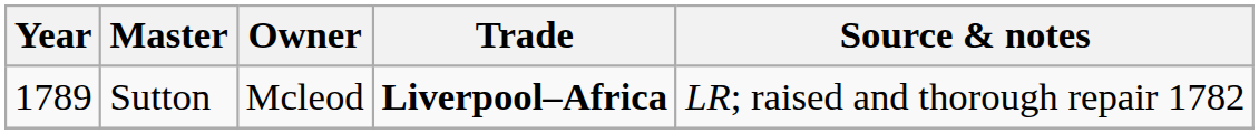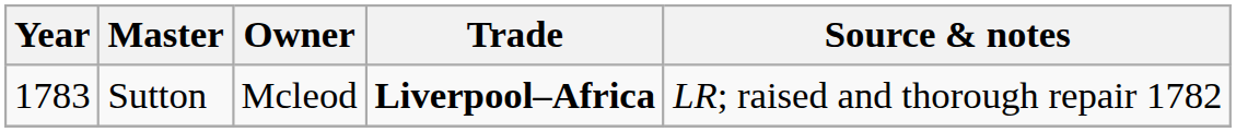Sutton | Year: 1789 -> 1783
